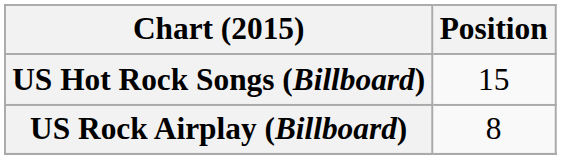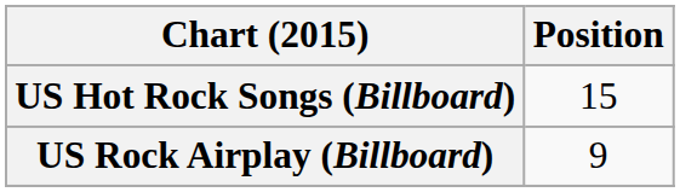US Rock Airplay (Billboard) | Position: 8 -> 9
